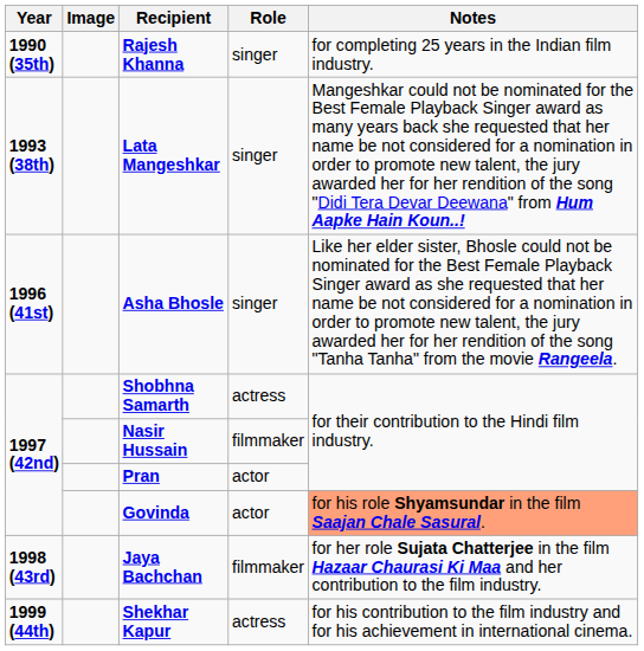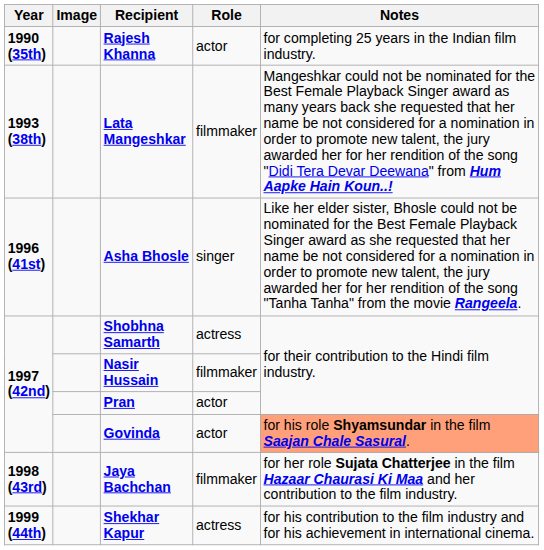Rajesh Khanna | Role: singer -> actor
Lata Mangeshkar | Role: singer -> filmmaker
